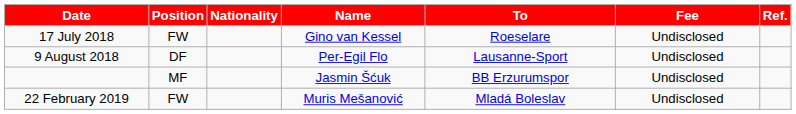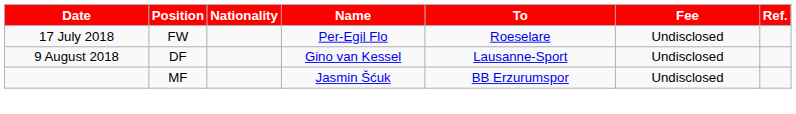17 July 2018 | Name: Gino van Kessel -> Per-Egil Flo
9 August 2018 | Name: Per-Egil Flo -> Gino van Kessel
- row: 22 February 2019 | FW | Muris Mešanović | Mladá Boleslav | Undisclosed
